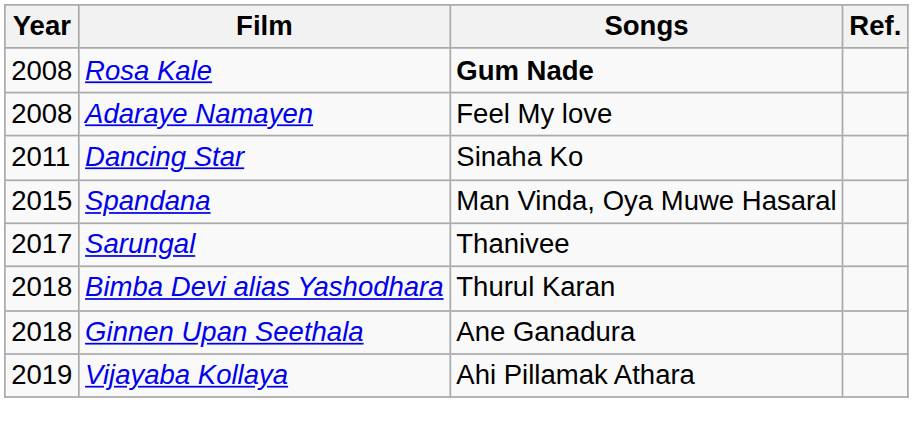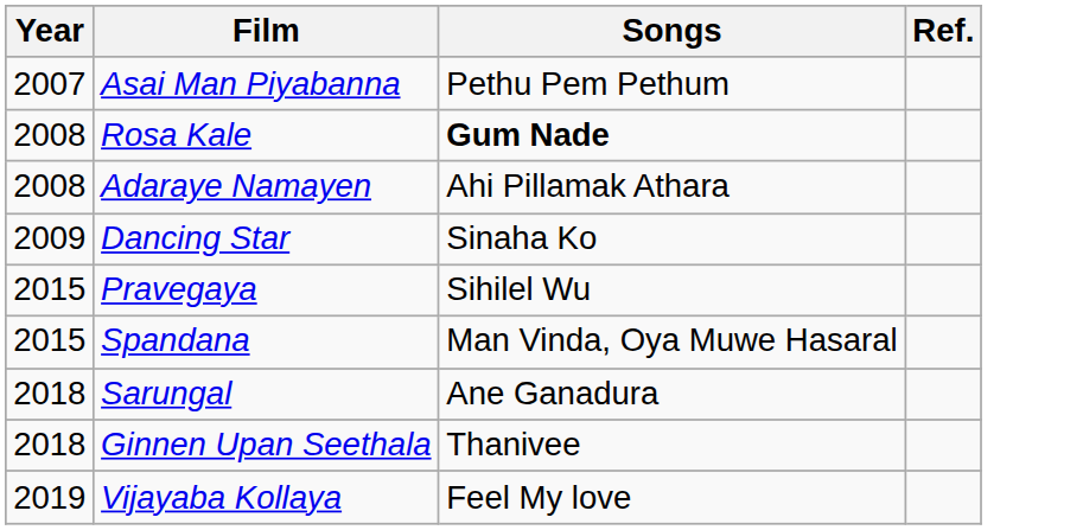+ row: 2007 | Asai Man Piyabanna | Pethu Pem Pethum
Adaraye Namayen | Songs: Feel My love -> Ahi Pillamak Athara
Dancing Star | Year: 2011 -> 2009
+ row: 2015 | Pravegaya | Sihilel Wu
Sarungal | Year: 2017 -> 2018
Sarungal | Songs: Thanivee -> Ane Ganadura
- row: 2018 | Bimba Devi alias Yashodhara | Thurul Karan
Ginnen Upan Seethala | Songs: Ane Ganadura -> Thanivee
Vijayaba Kollaya | Songs: Ahi Pillamak Athara -> Feel My love
